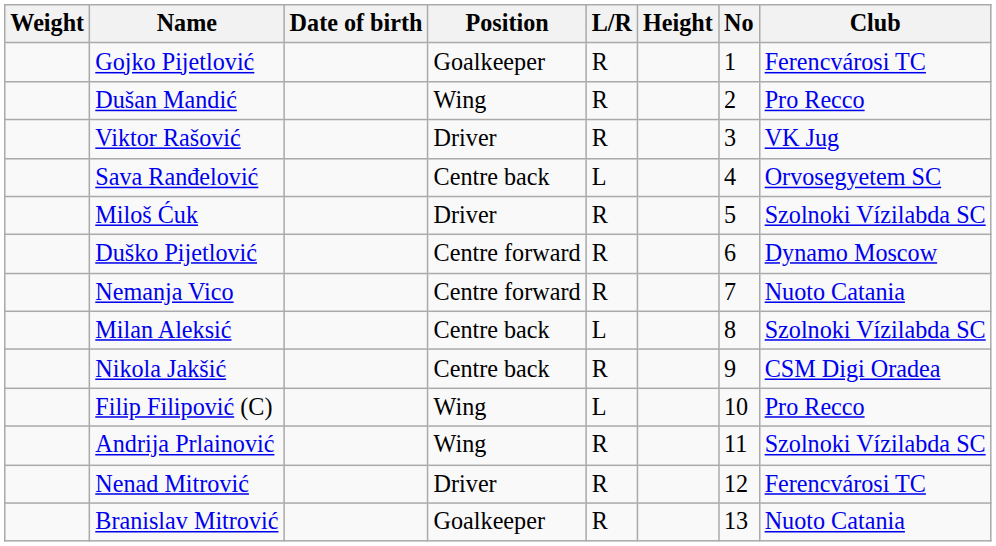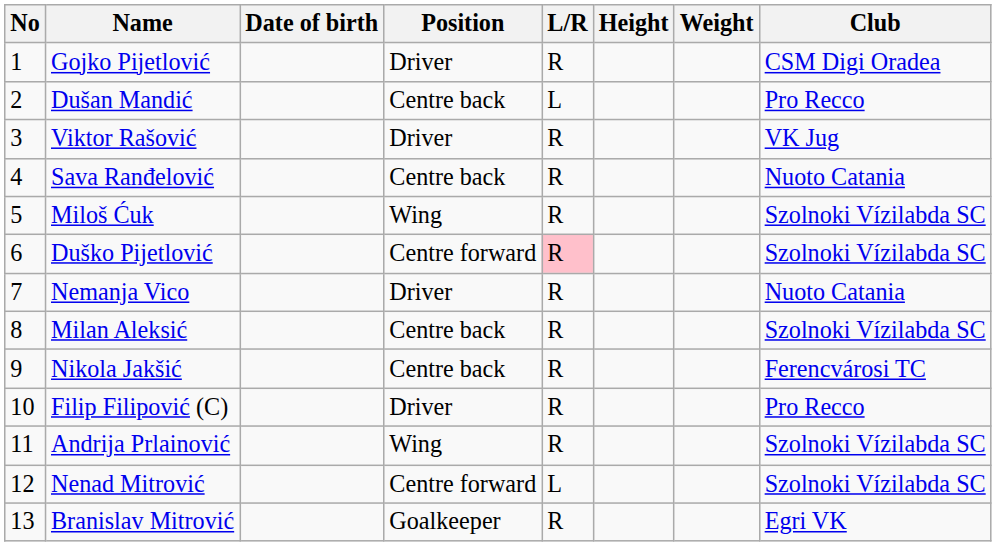columns swapped: No <-> Weight
Gojko Pijetlović | Position: Goalkeeper -> Driver
Gojko Pijetlović | Club: Ferencvárosi TC -> CSM Digi Oradea
Dušan Mandić | Position: Wing -> Centre back
Dušan Mandić | L/R: R -> L
Sava Ranđelović | L/R: L -> R
Sava Ranđelović | Club: Orvosegyetem SC -> Nuoto Catania
Miloš Ćuk | Position: Driver -> Wing
Duško Pijetlović | L/R: no background -> pink background
Duško Pijetlović | Club: Dynamo Moscow -> Szolnoki Vízilabda SC
Nemanja Vico | Position: Centre forward -> Driver
Milan Aleksić | L/R: L -> R
Nikola Jakšić | Club: CSM Digi Oradea -> Ferencvárosi TC
Filip Filipović (C) | Position: Wing -> Driver
Filip Filipović (C) | L/R: L -> R
Nenad Mitrović | Position: Driver -> Centre forward
Nenad Mitrović | L/R: R -> L
Nenad Mitrović | Club: Ferencvárosi TC -> Szolnoki Vízilabda SC
Branislav Mitrović | Club: Nuoto Catania -> Egri VK
